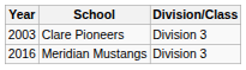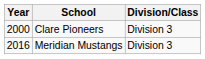Clare Pioneers | Year: 2003 -> 2000
